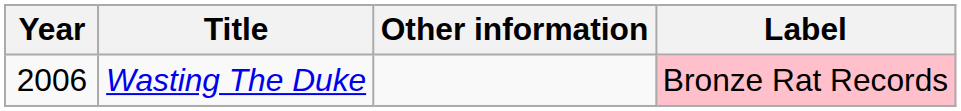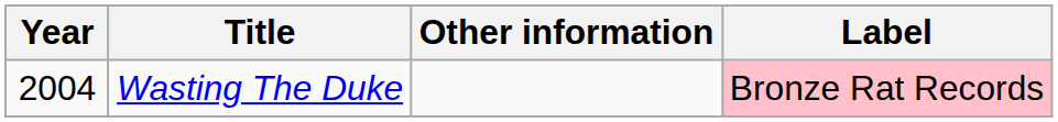Wasting The Duke | Year: 2006 -> 2004
